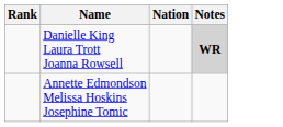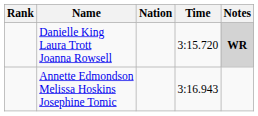+ column: Time | 3:15.720 | 3:16.943
